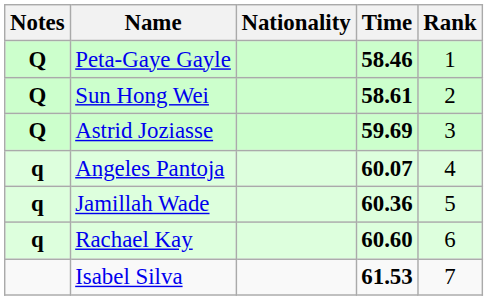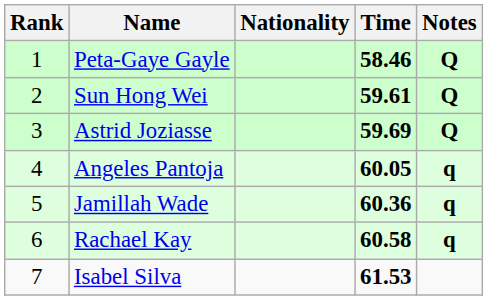columns swapped: Rank <-> Notes
Sun Hong Wei | Time: 58.61 -> 59.61
Angeles Pantoja | Time: 60.07 -> 60.05
Rachael Kay | Time: 60.60 -> 60.58
